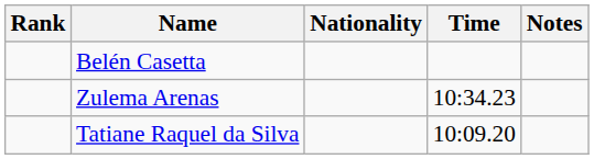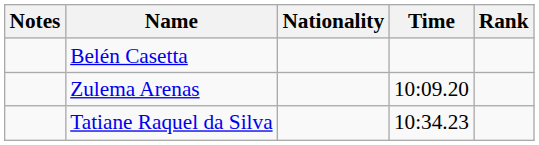columns swapped: Rank <-> Notes
Zulema Arenas | Time: 10:34.23 -> 10:09.20
Tatiane Raquel da Silva | Time: 10:09.20 -> 10:34.23
